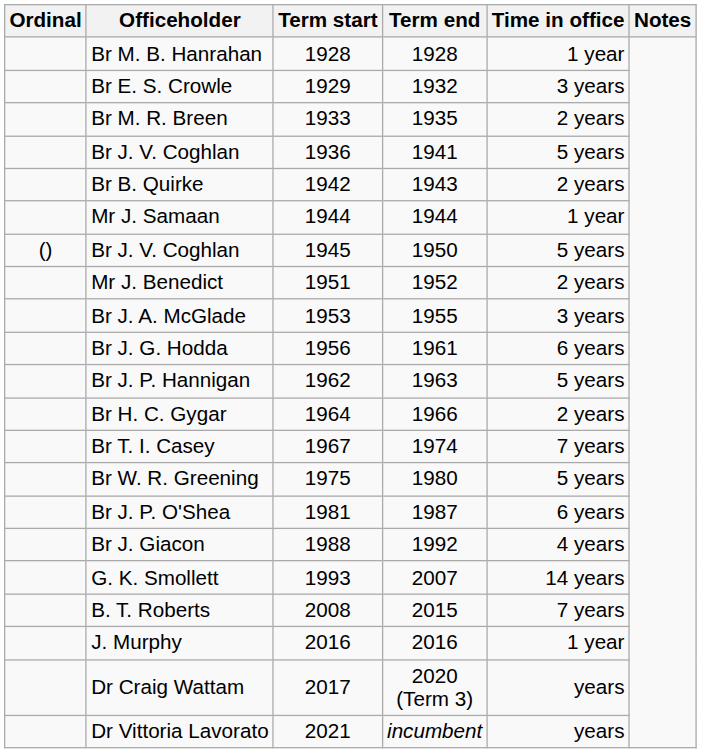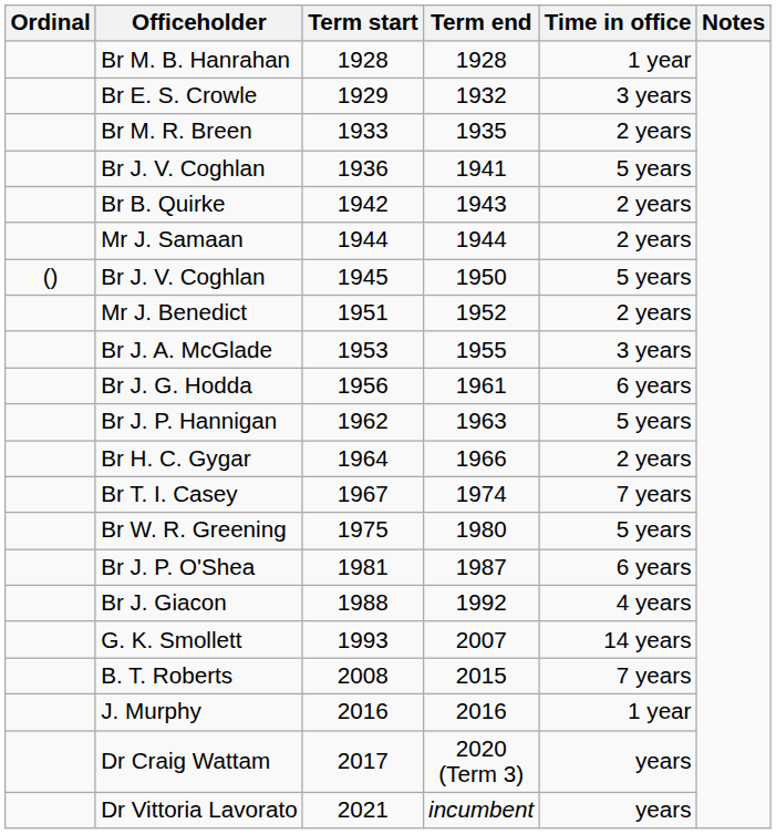Mr J. Samaan | Time in office: 1 year -> 2 years
